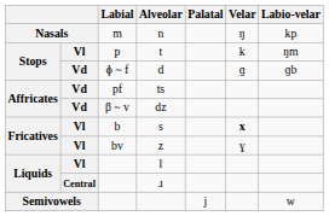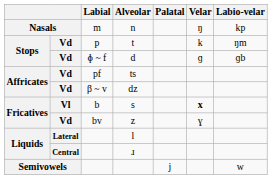t | column 2: Vl -> Vd
z | column 2: Vl -> Vd
l | column 2: Vl -> Lateral
